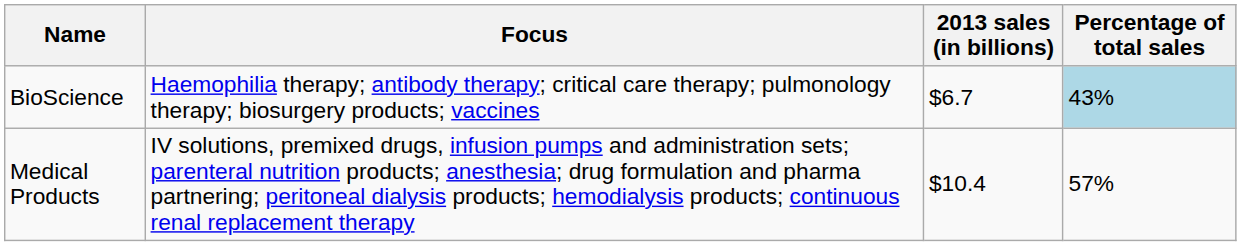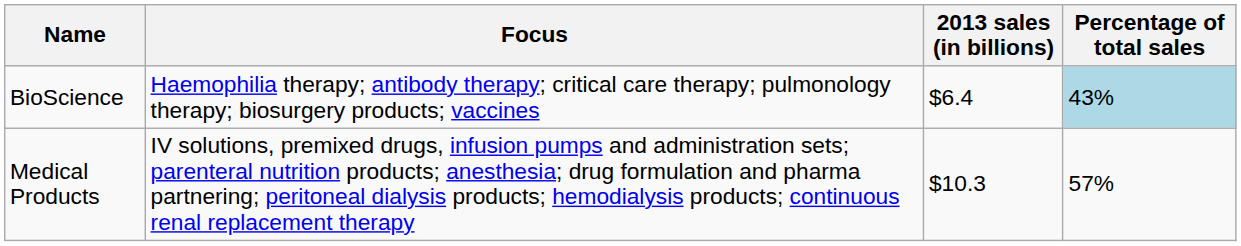BioScience | 2013 sales (in billions): $6.7 -> $6.4
Medical Products | 2013 sales (in billions): $10.4 -> $10.3
